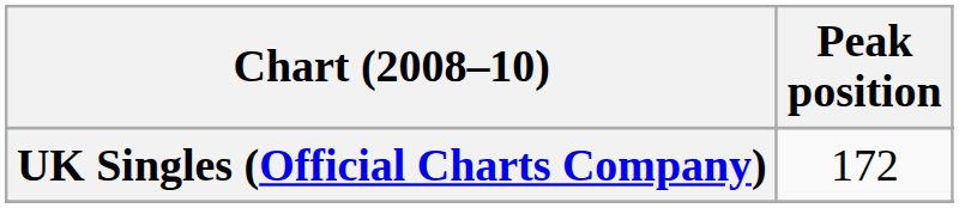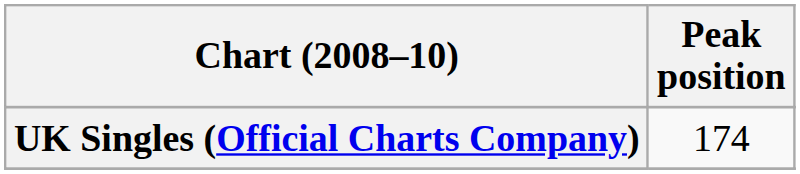UK Singles (Official Charts Company) | Peak position: 172 -> 174
